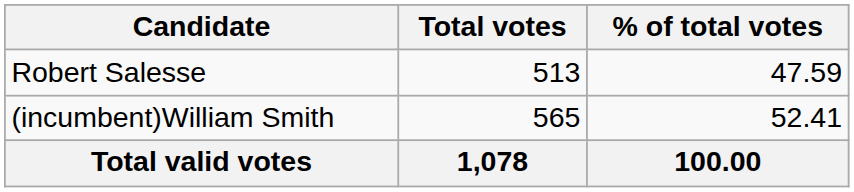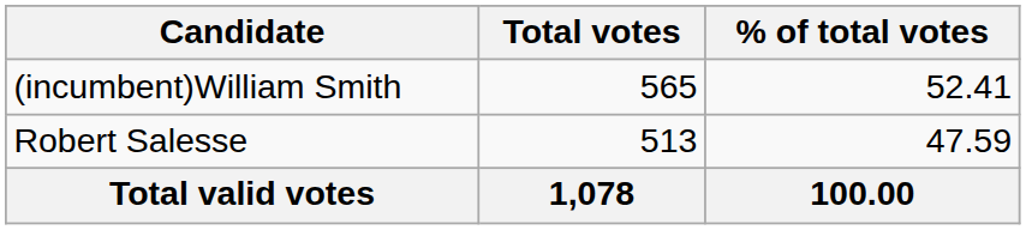rows swapped: (incumbent)William Smith <-> Robert Salesse
